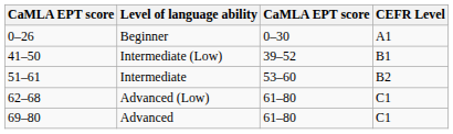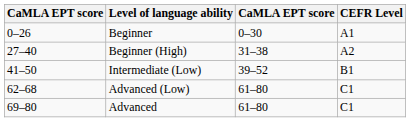+ row: 27–40 | Beginner (High) | 31–38 | A2
- row: 51–61 | Intermediate | 53–60 | B2
